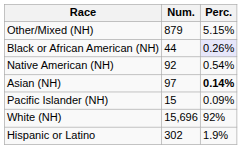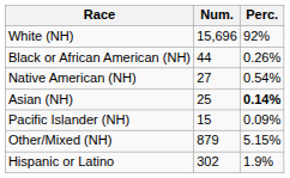rows swapped: White (NH) <-> Other/Mixed (NH)
Black or African American (NH) | Perc.: lavender background -> no background
Native American (NH) | Num.: 92 -> 27
Asian (NH) | Num.: 97 -> 25
